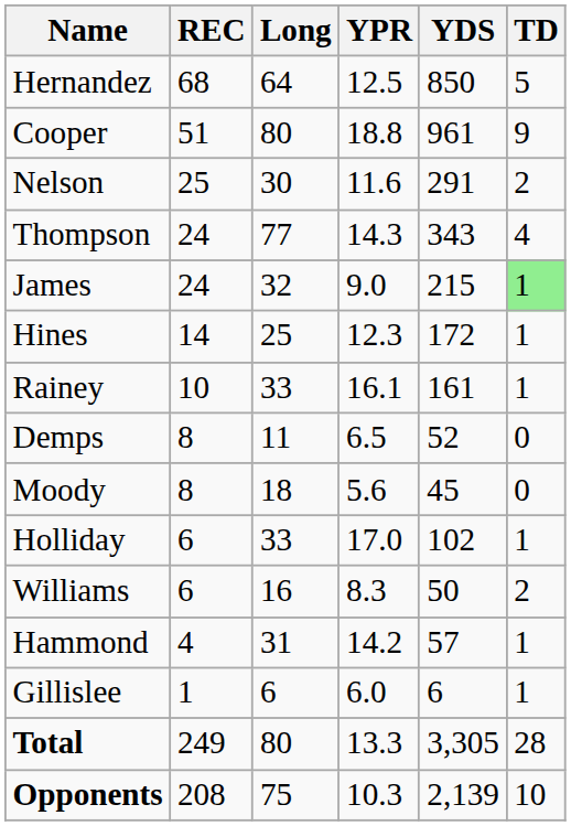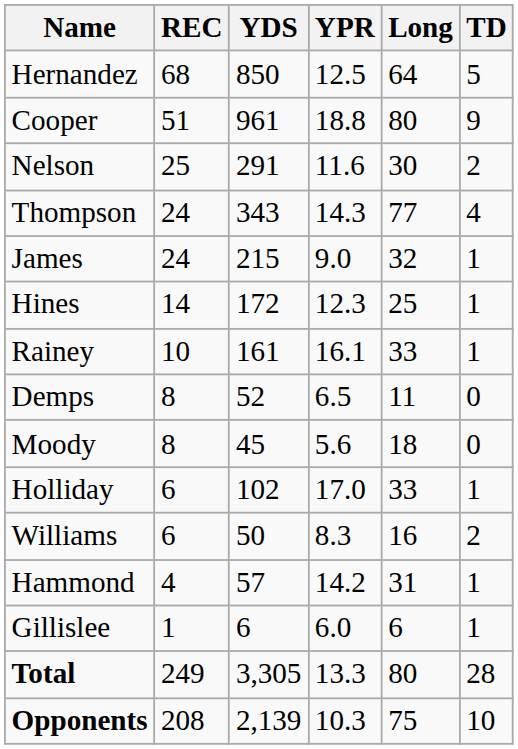columns swapped: YDS <-> Long
James | TD: lightgreen background -> no background
